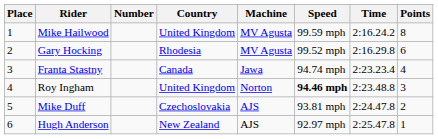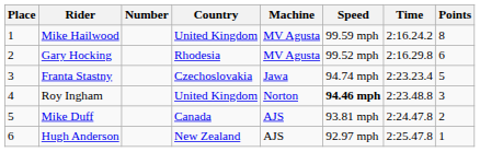Franta Stastny | Country: Canada -> Czechoslovakia
Franta Stastny | Points: 4 -> 5
Mike Duff | Country: Czechoslovakia -> Canada
